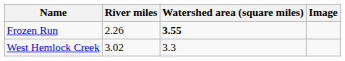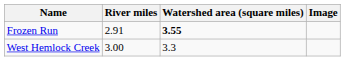Frozen Run | River miles: 2.26 -> 2.91
West Hemlock Creek | River miles: 3.02 -> 3.00
